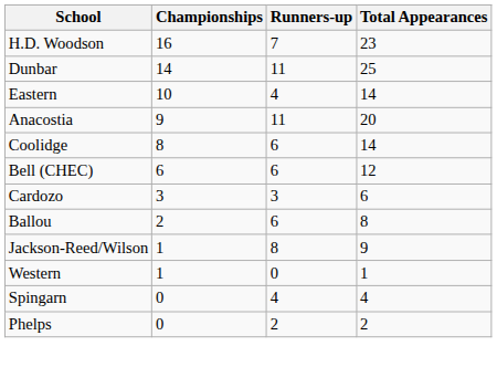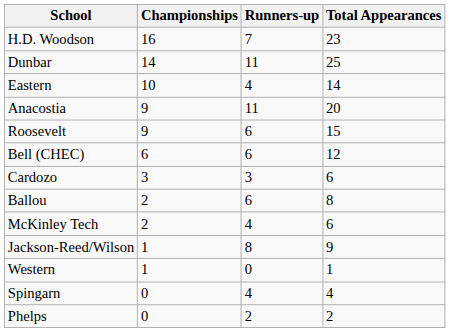+ row: Roosevelt | 9 | 6 | 15
- row: Coolidge | 8 | 6 | 14
+ row: McKinley Tech | 2 | 4 | 6
